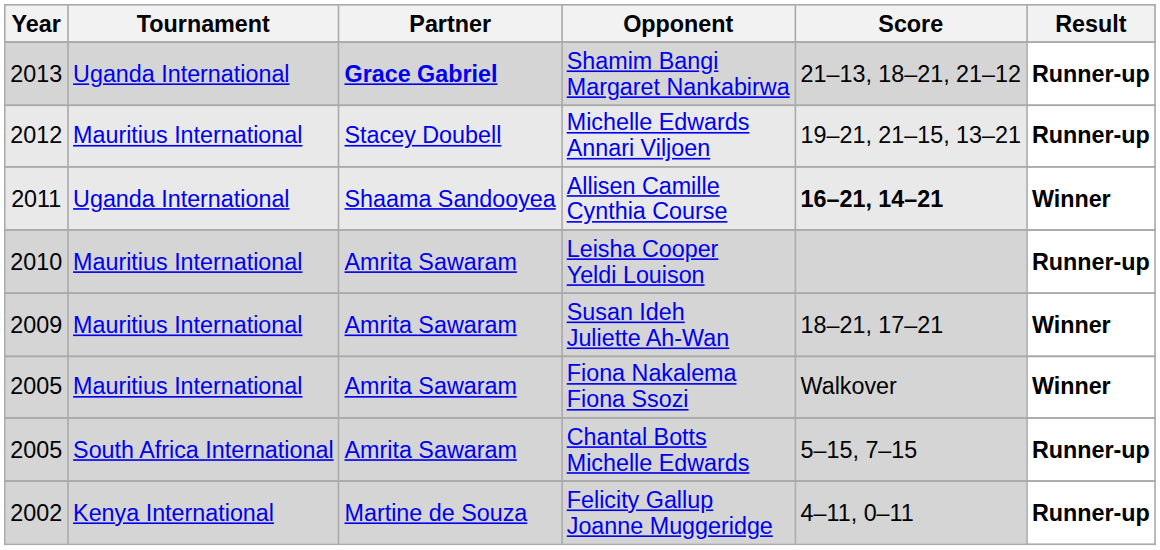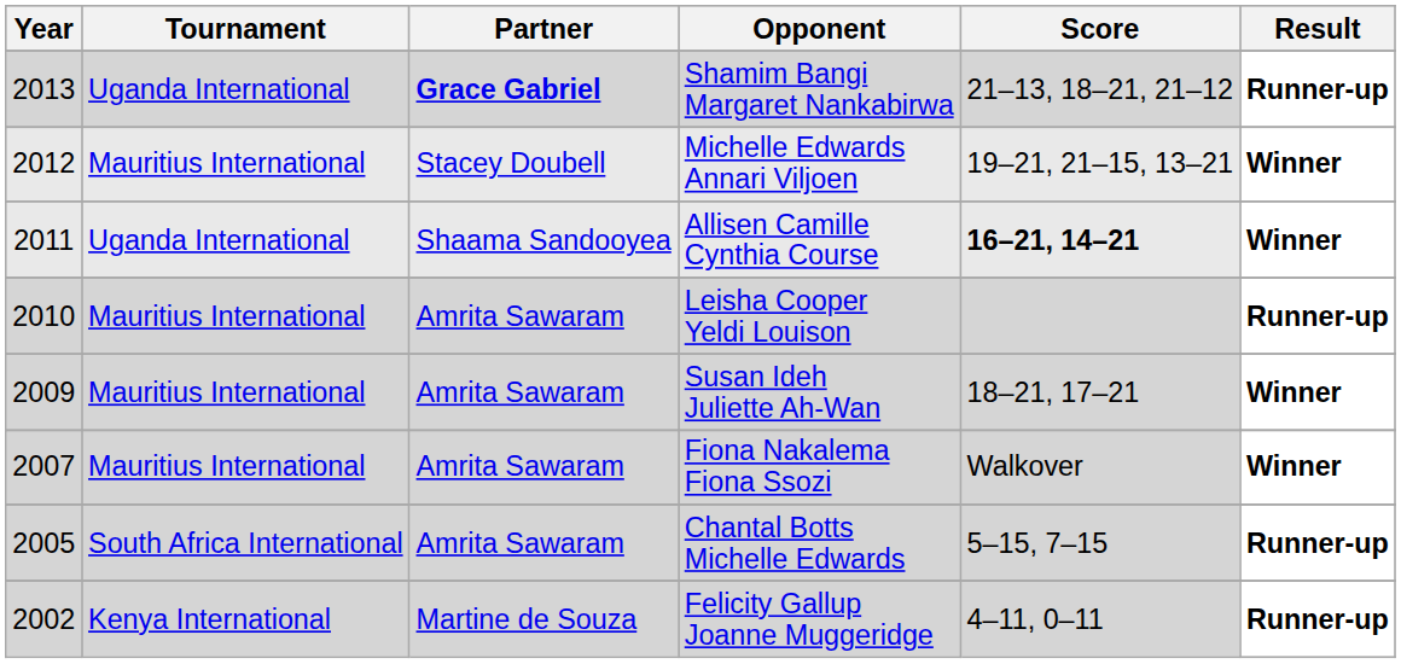Michelle Edwards Annari Viljoen | Result: Runner-up -> Winner
Fiona Nakalema Fiona Ssozi | Year: 2005 -> 2007
